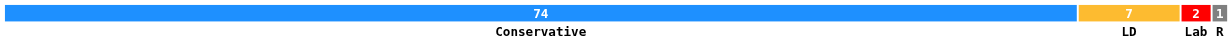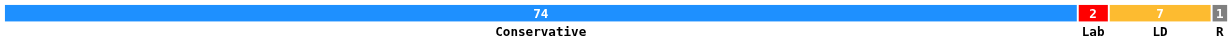columns swapped: 7 <-> 2
